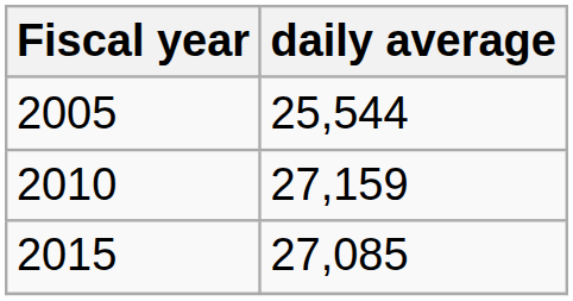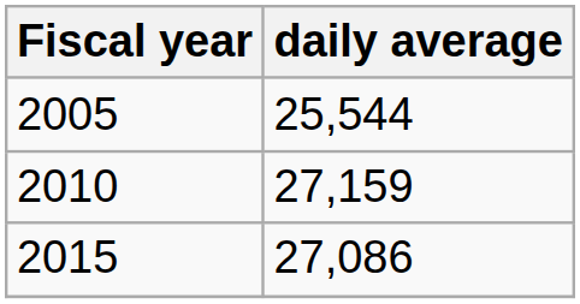2015 | daily average: 27,085 -> 27,086
